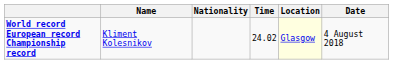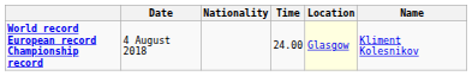columns swapped: Name <-> Date
World record European record Championship record | Time: 24.02 -> 24.00
